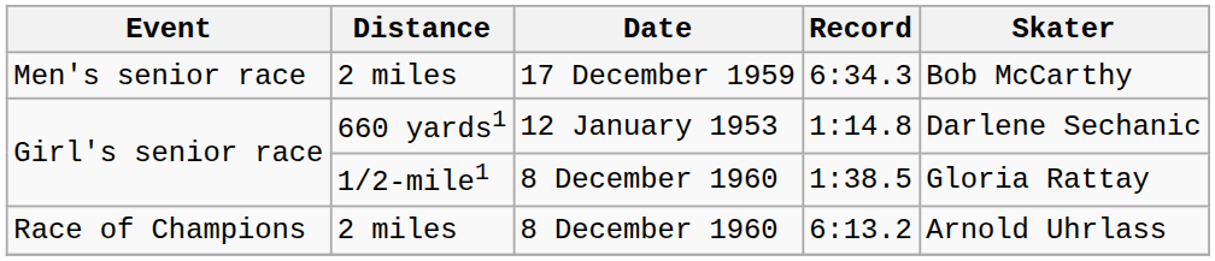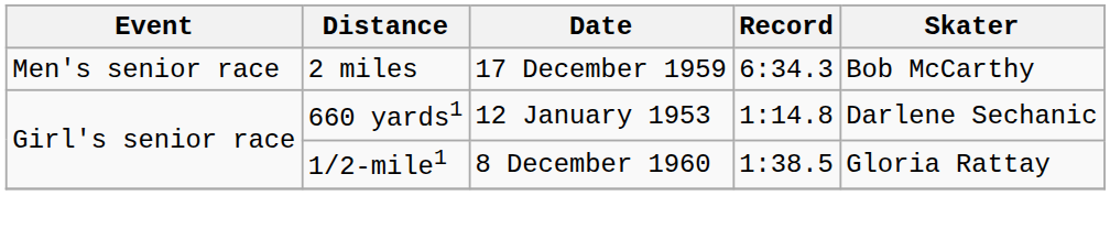- row: Race of Champions | 2 miles | 8 December 1960 | 6:13.2 | Arnold Uhrlass
